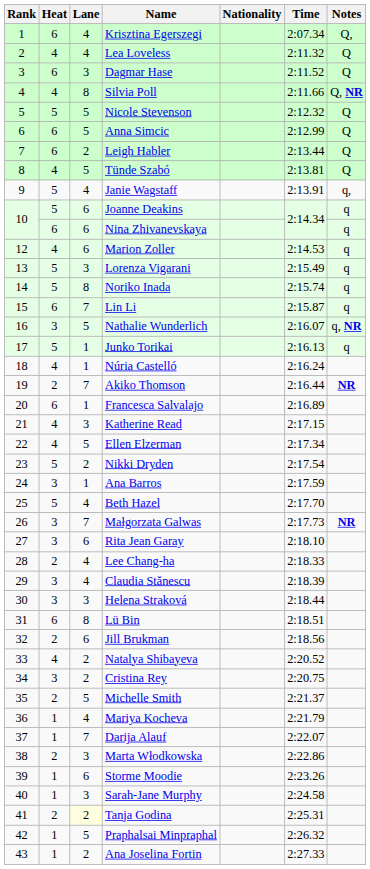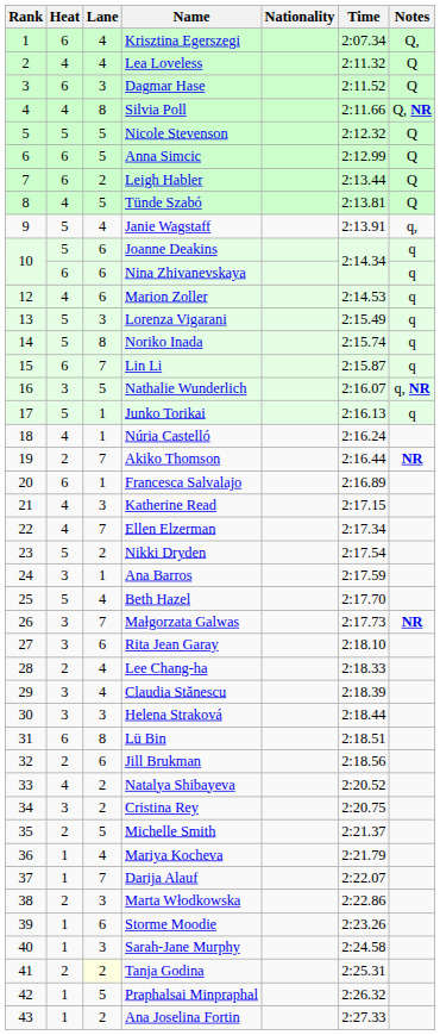Ellen Elzerman | Lane: 5 -> 7
